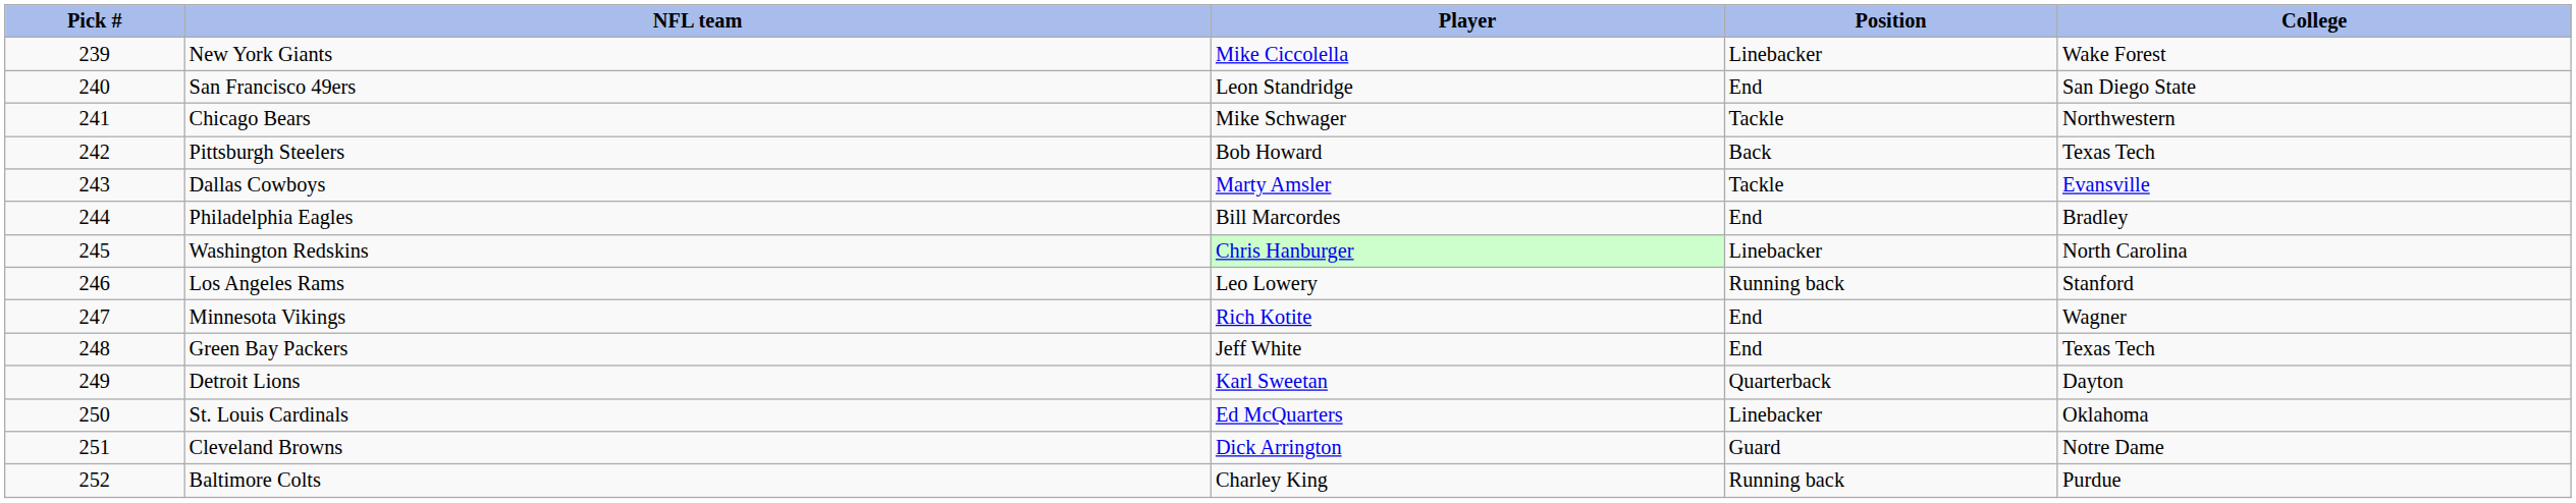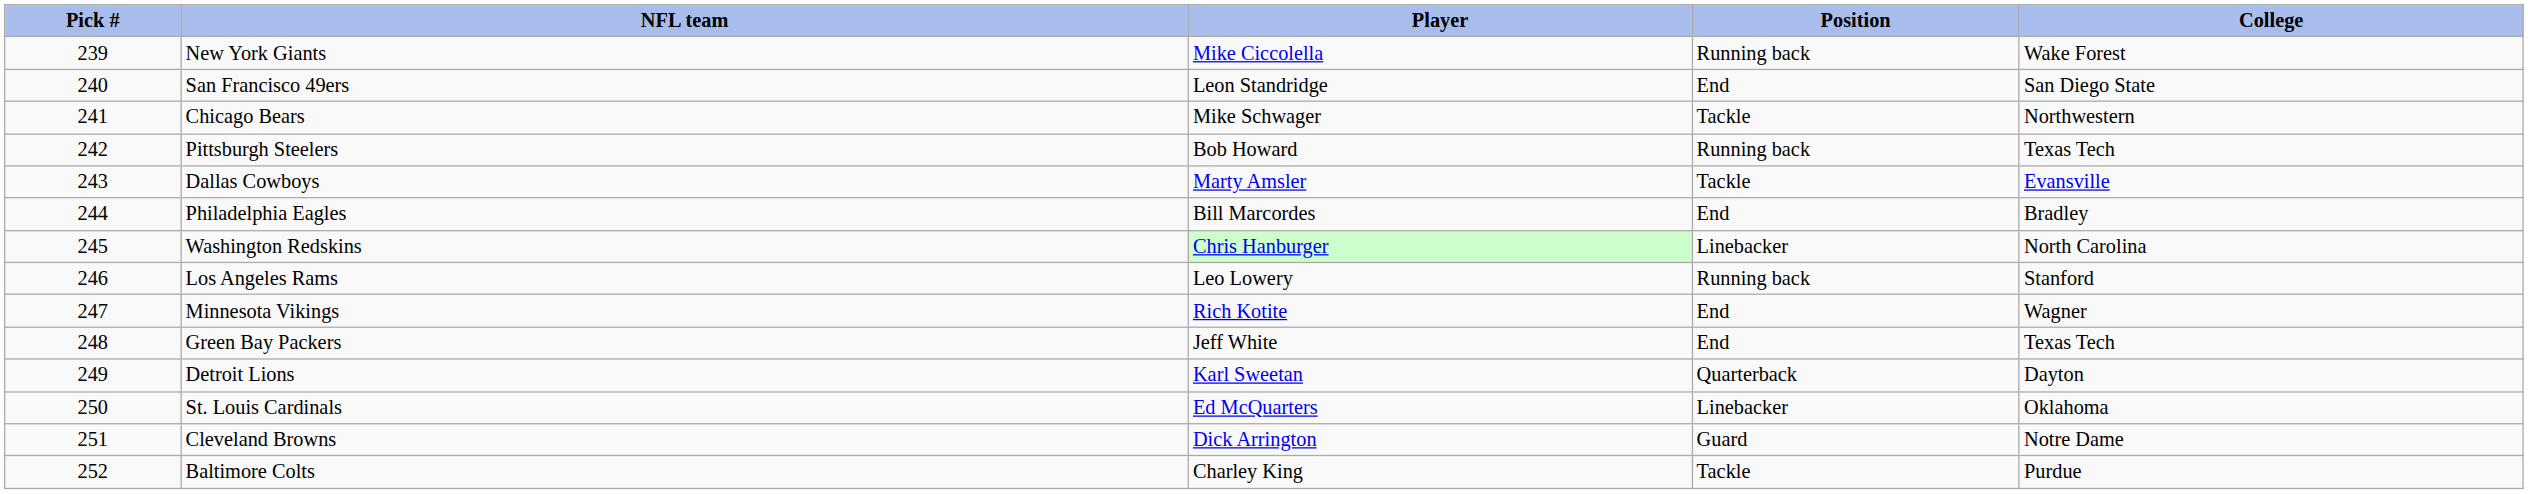New York Giants | Position: Linebacker -> Running back
Pittsburgh Steelers | Position: Back -> Running back
Baltimore Colts | Position: Running back -> Tackle
